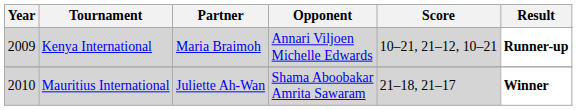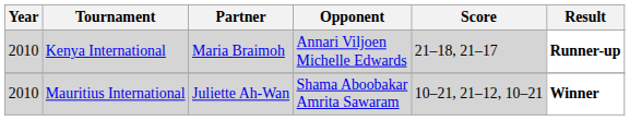Kenya International | Year: 2009 -> 2010
Kenya International | Score: 10–21, 21–12, 10–21 -> 21–18, 21–17
Mauritius International | Score: 21–18, 21–17 -> 10–21, 21–12, 10–21
